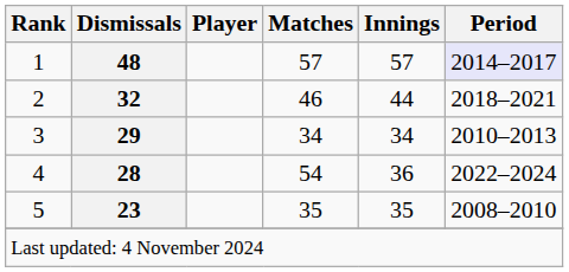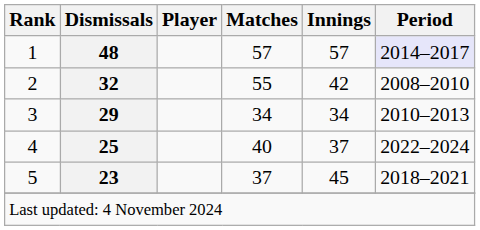2 | Matches: 46 -> 55
2 | Innings: 44 -> 42
2 | Period: 2018–2021 -> 2008–2010
4 | Dismissals: 28 -> 25
4 | Matches: 54 -> 40
4 | Innings: 36 -> 37
5 | Matches: 35 -> 37
5 | Innings: 35 -> 45
5 | Period: 2008–2010 -> 2018–2021
